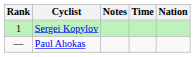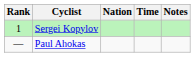columns swapped: Nation <-> Notes
